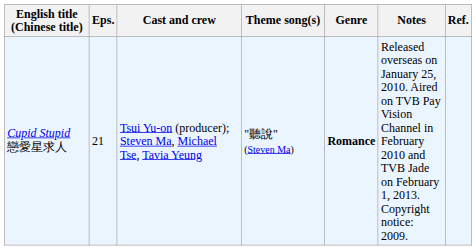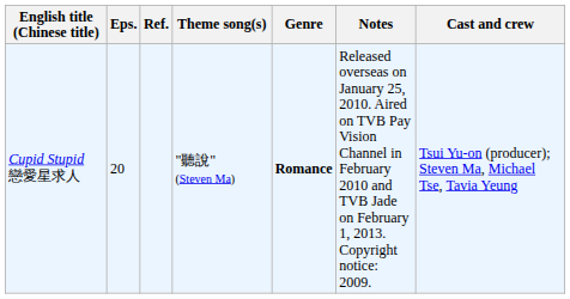columns swapped: Cast and crew <-> Ref.
Cupid Stupid 戀愛星求人 | Eps.: 21 -> 20
